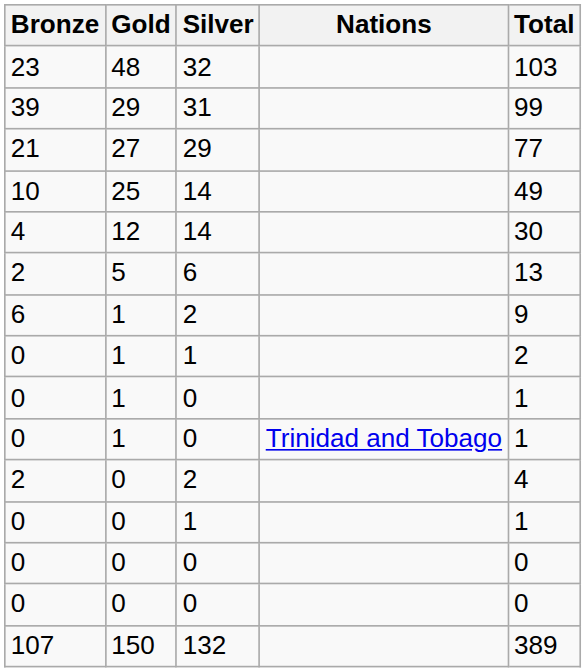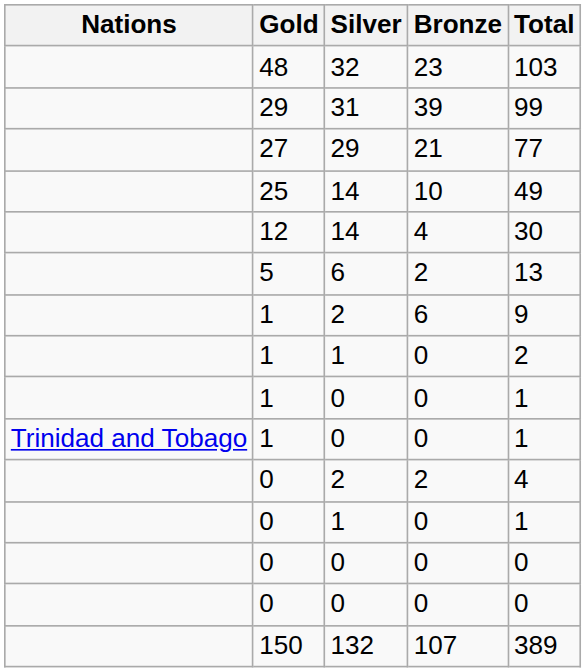columns swapped: Nations <-> Bronze
